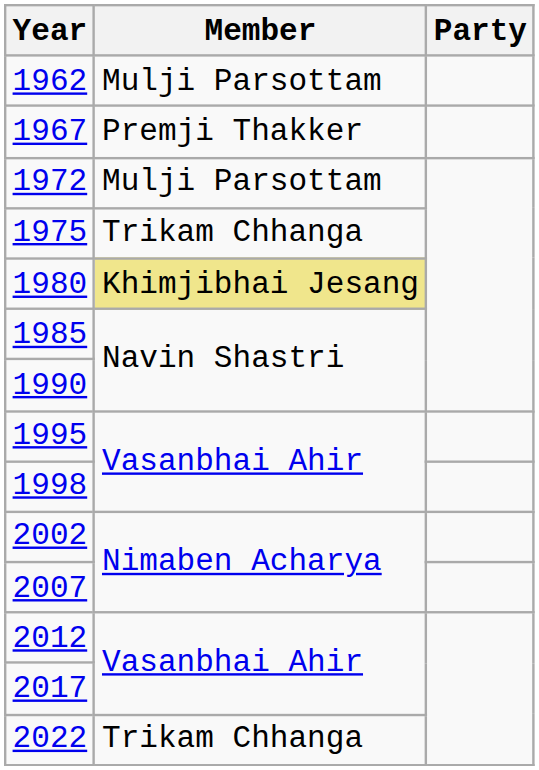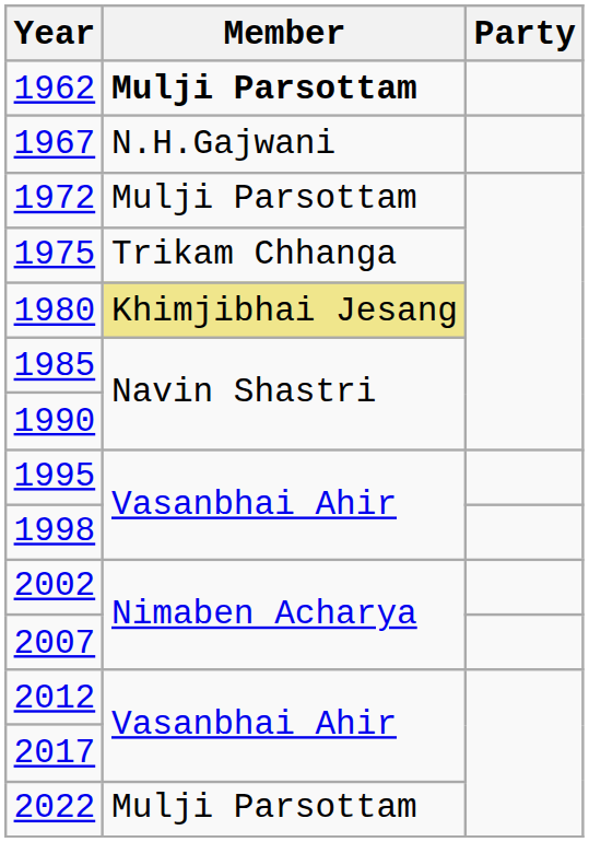1962 | Member: normal -> bold
1967 | Member: Premji Thakker -> N.H.Gajwani
2022 | Member: Trikam Chhanga -> Mulji Parsottam
